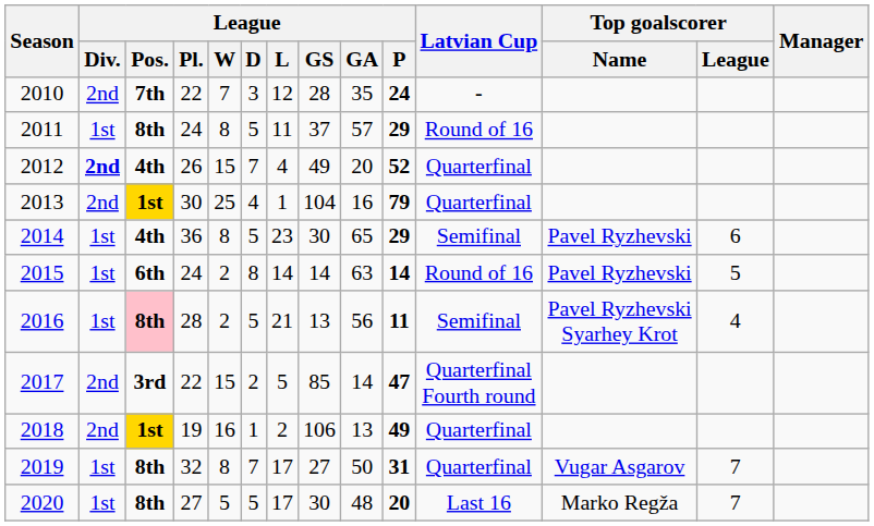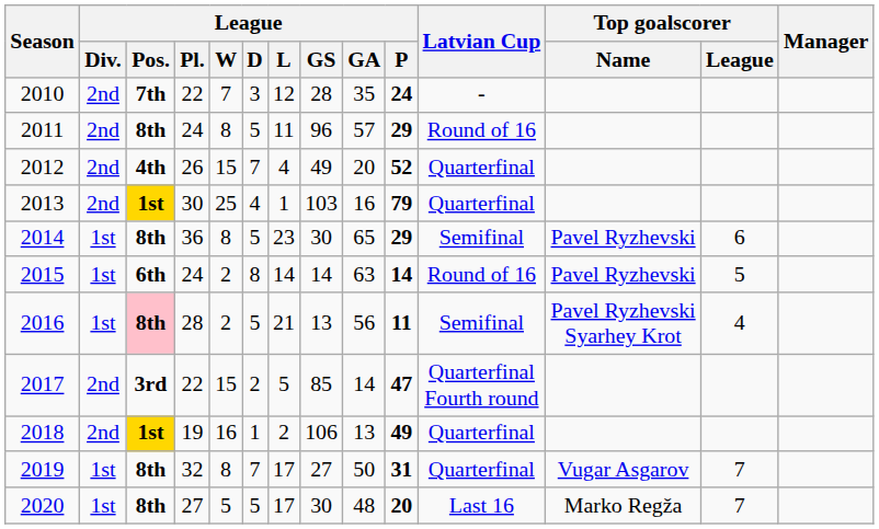2011 | League / Div.: 1st -> 2nd
2011 | League / GS: 37 -> 96
2012 | League / Div.: bold -> normal
2013 | League / GS: 104 -> 103
2014 | League / Pos.: 4th -> 8th
